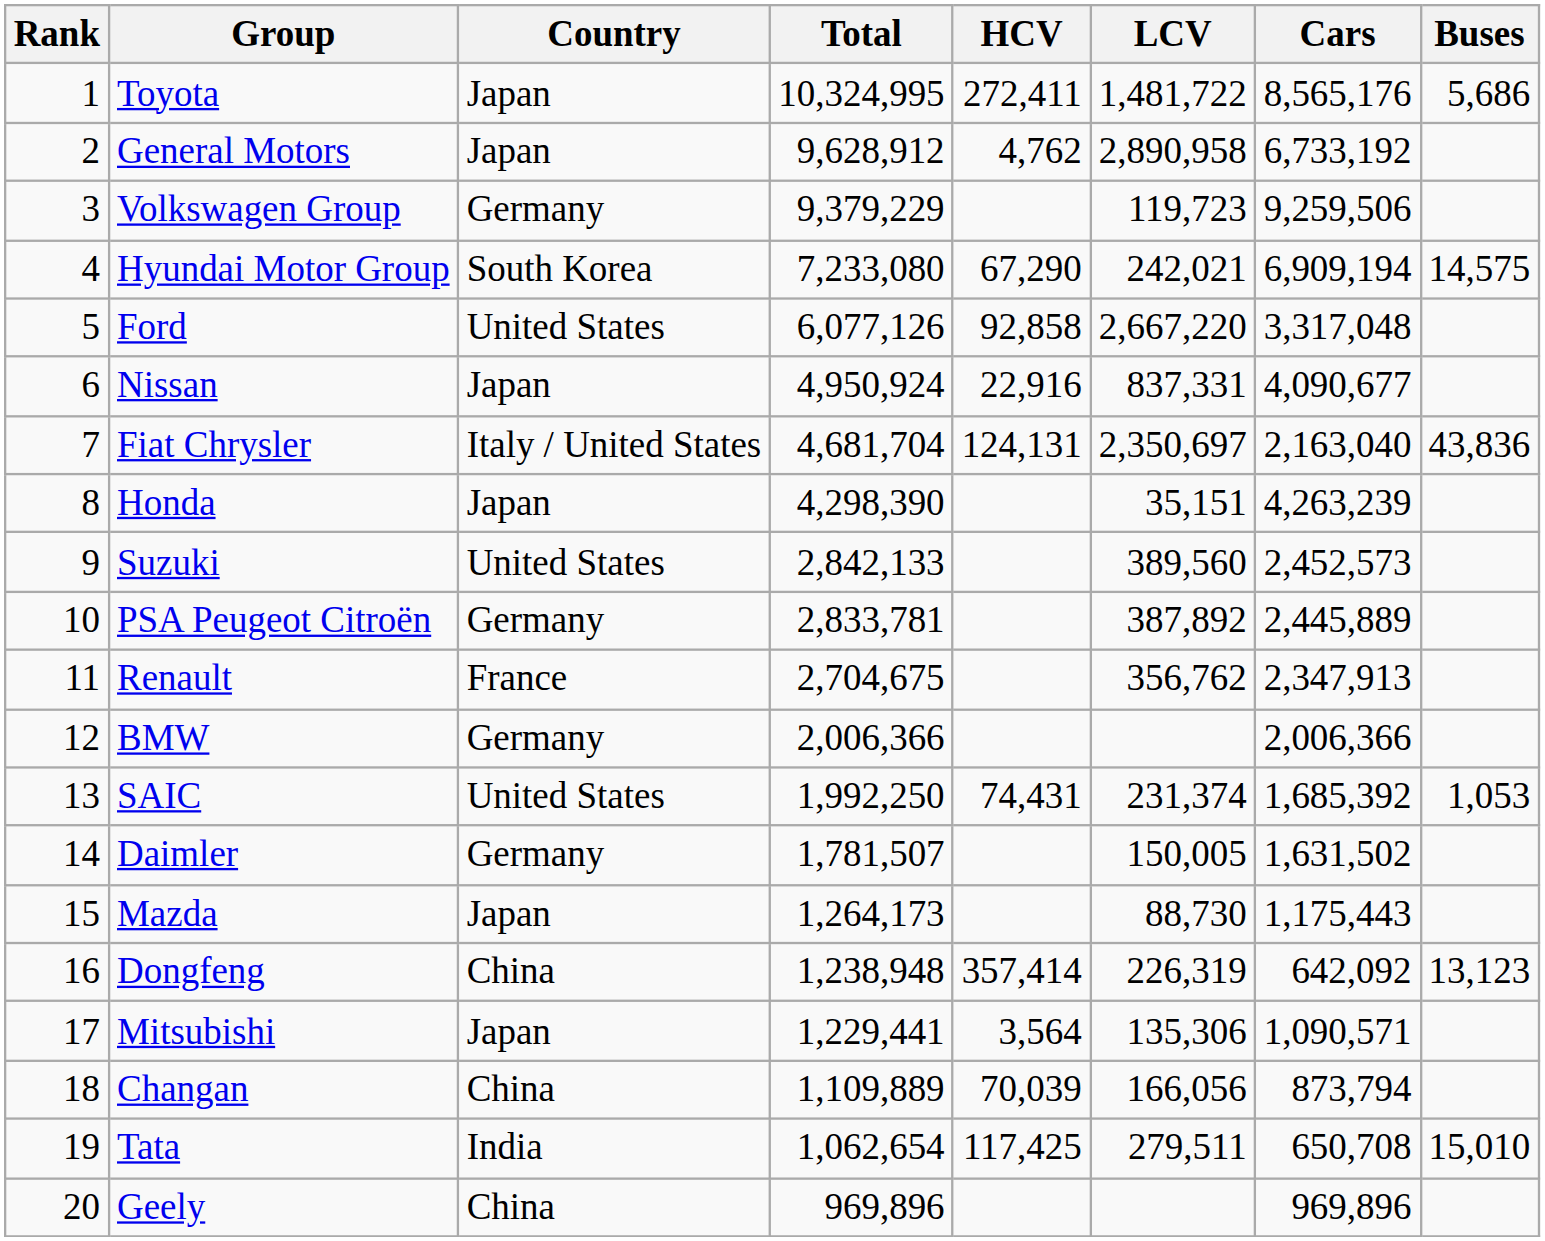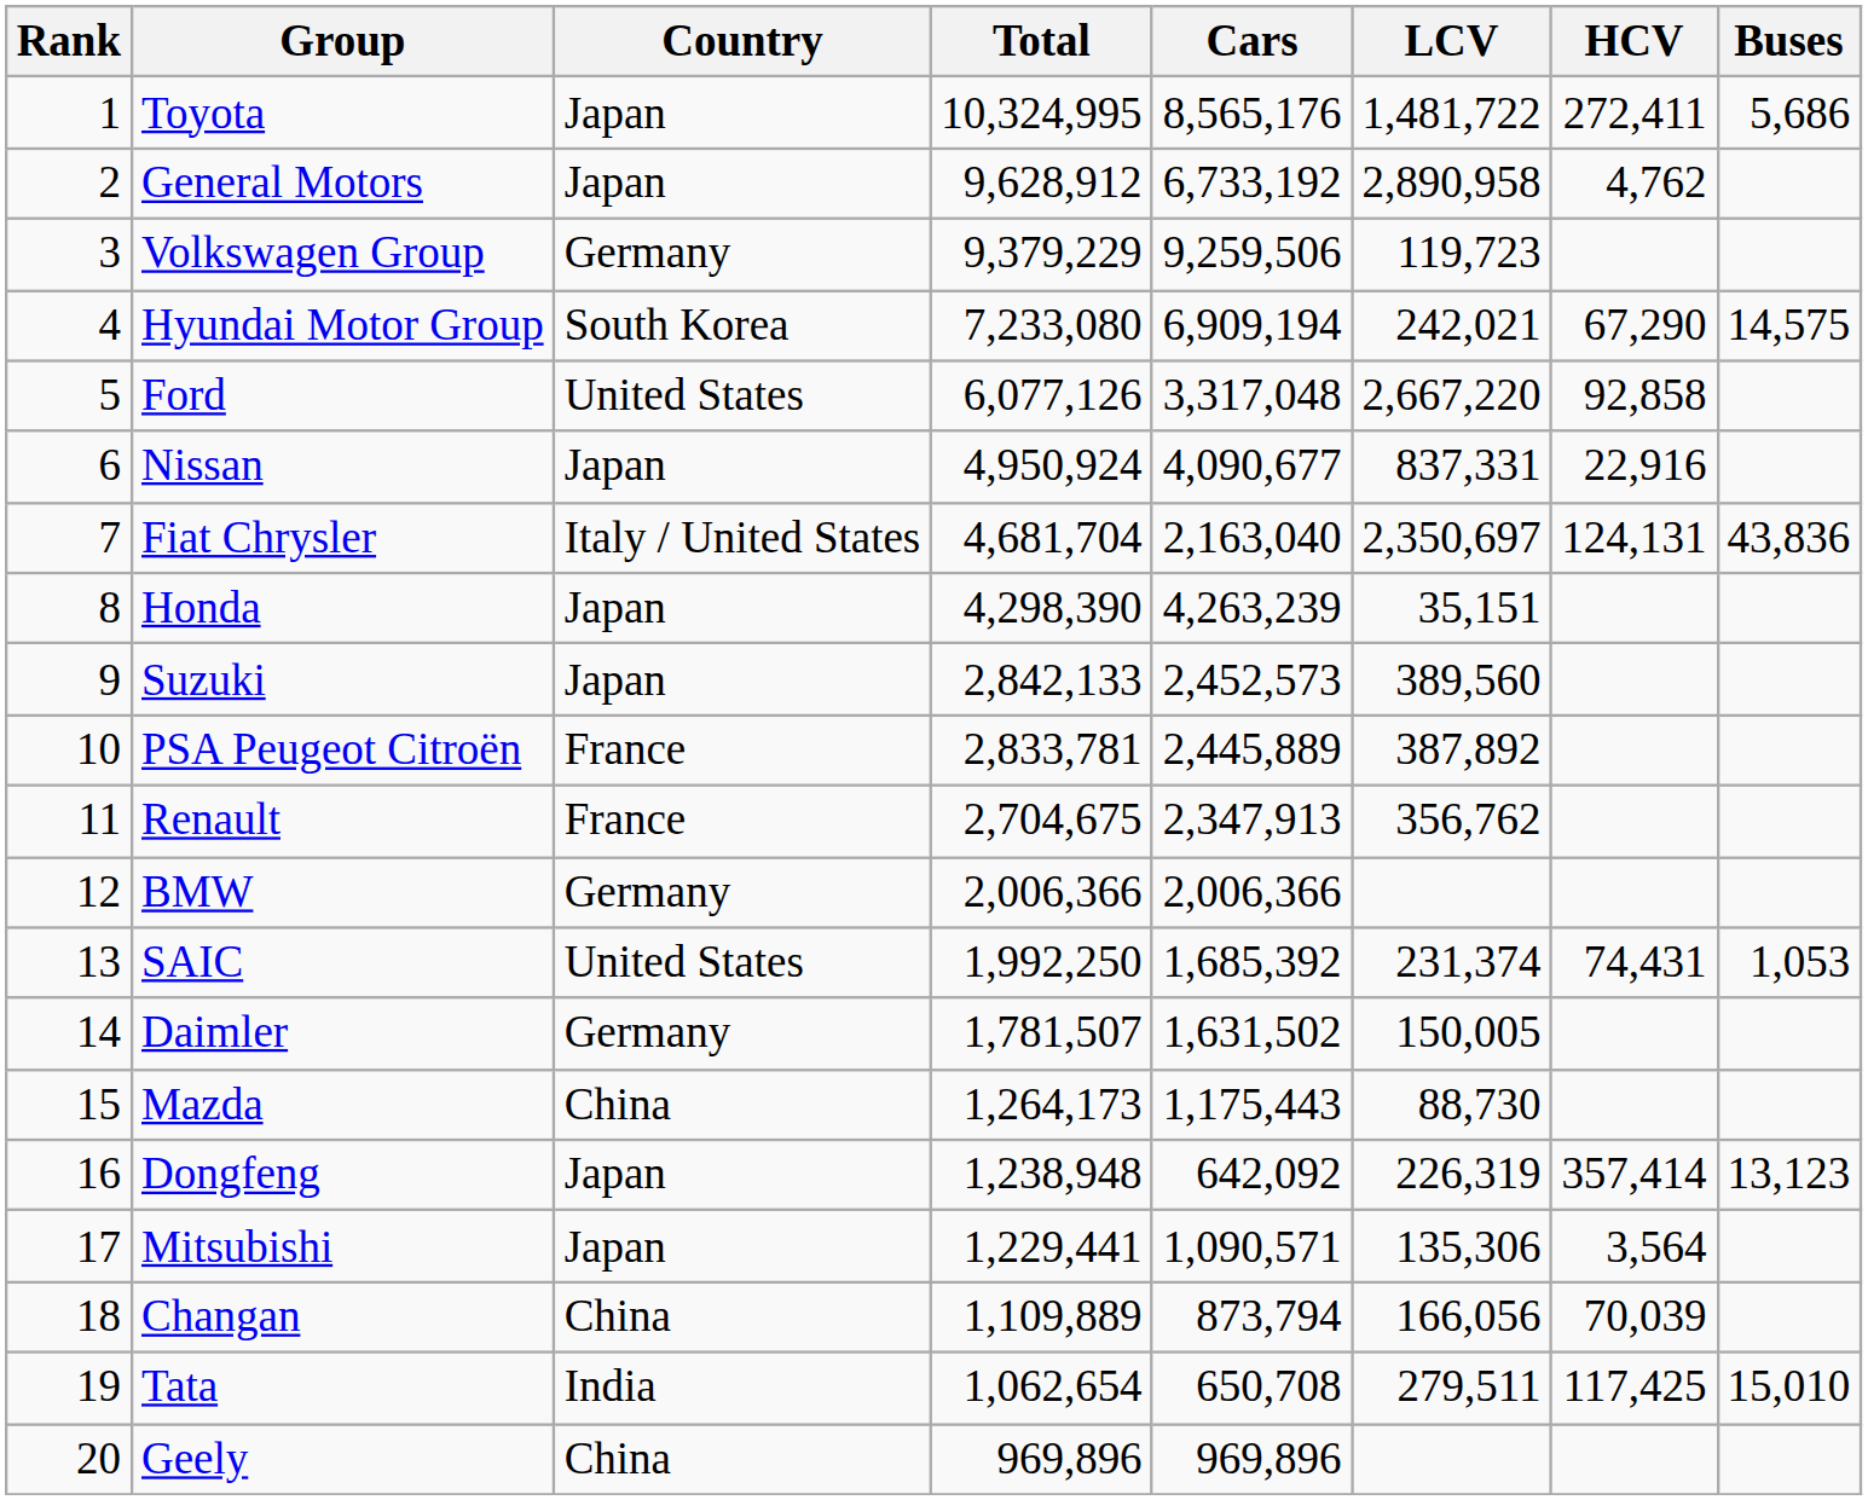columns swapped: Cars <-> HCV
Suzuki | Country: United States -> Japan
PSA Peugeot Citroën | Country: Germany -> France
Mazda | Country: Japan -> China
Dongfeng | Country: China -> Japan
